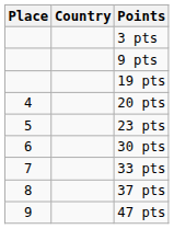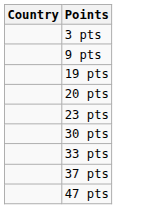- column: Place | 4 | 5 | 6 | 7 | 8 | 9
